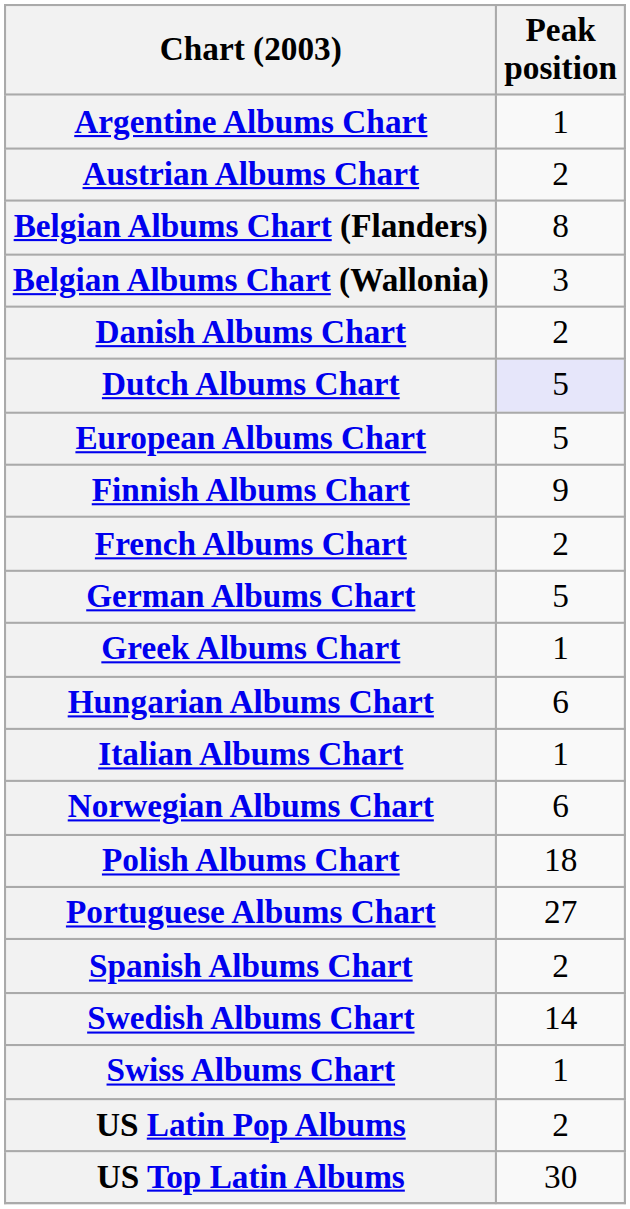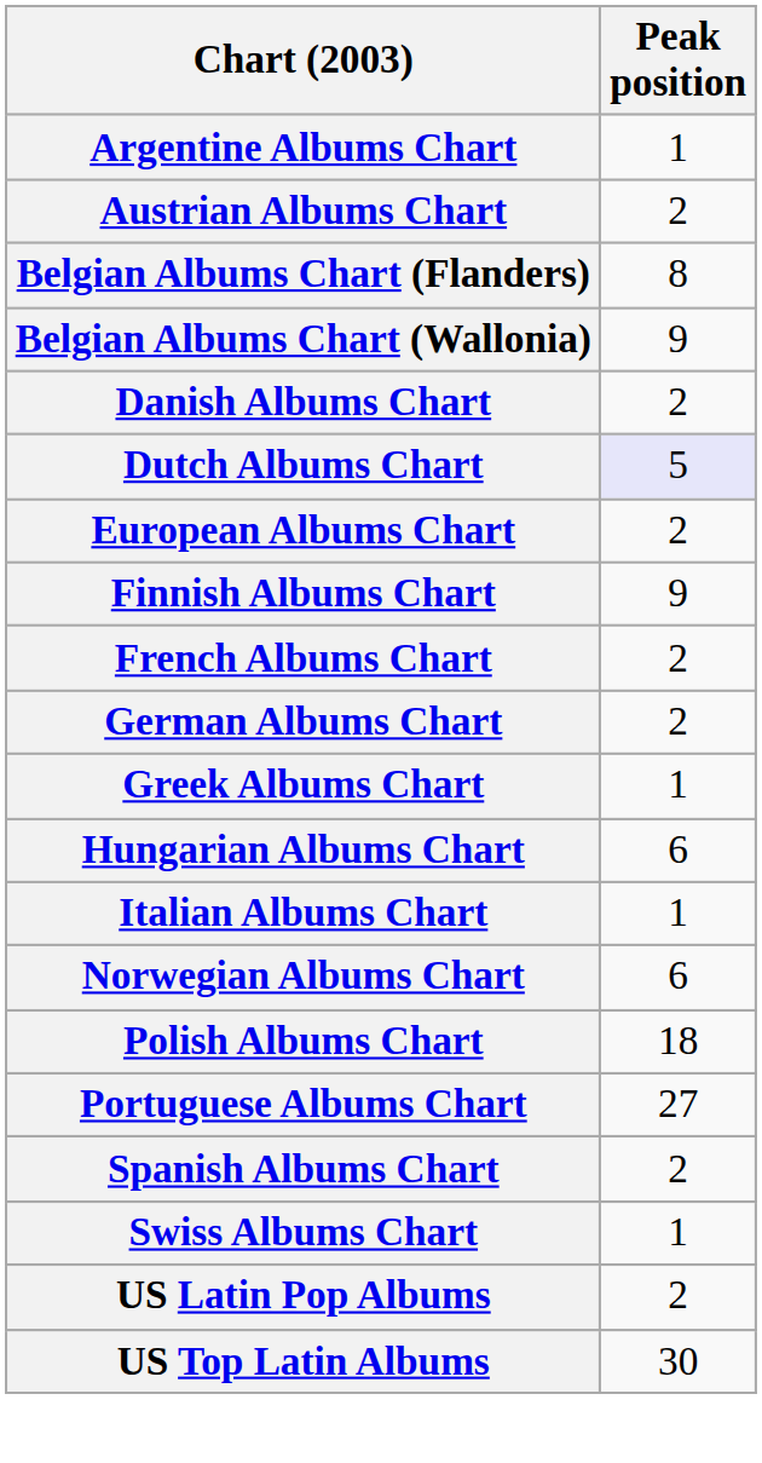Belgian Albums Chart (Wallonia) | Peak position: 3 -> 9
European Albums Chart | Peak position: 5 -> 2
German Albums Chart | Peak position: 5 -> 2
- row: Swedish Albums Chart | 14
